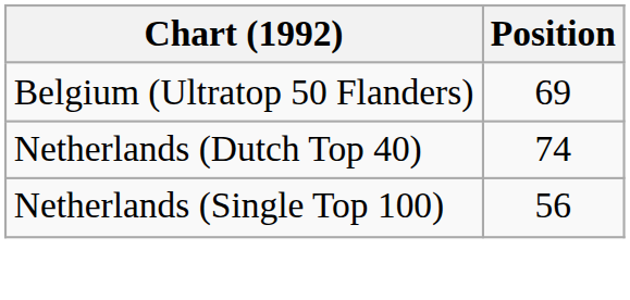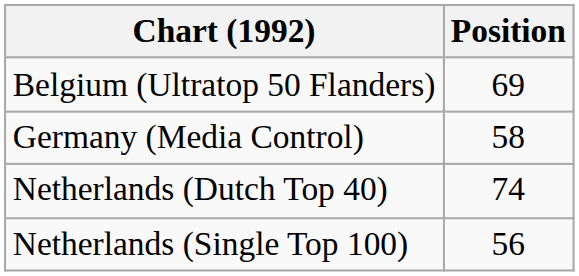+ row: Germany (Media Control) | 58
